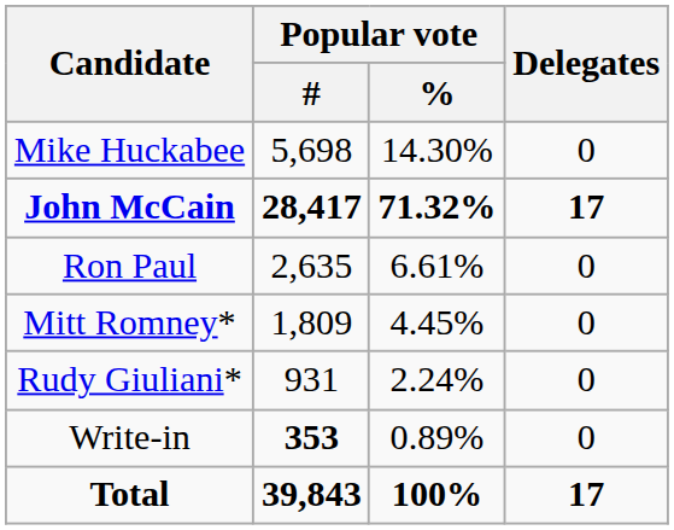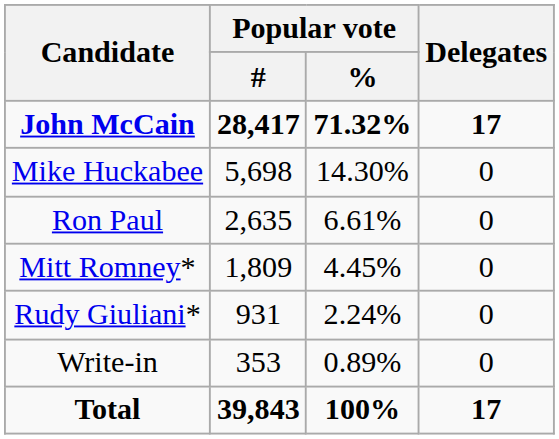rows swapped: John McCain <-> Mike Huckabee
Write-in | Popular vote / #: bold -> normal
